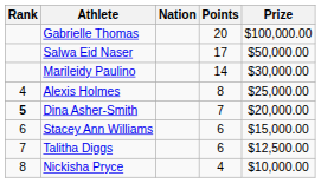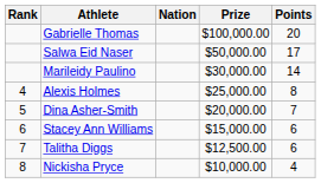columns swapped: Points <-> Prize
Dina Asher-Smith | Rank: bold -> normal
